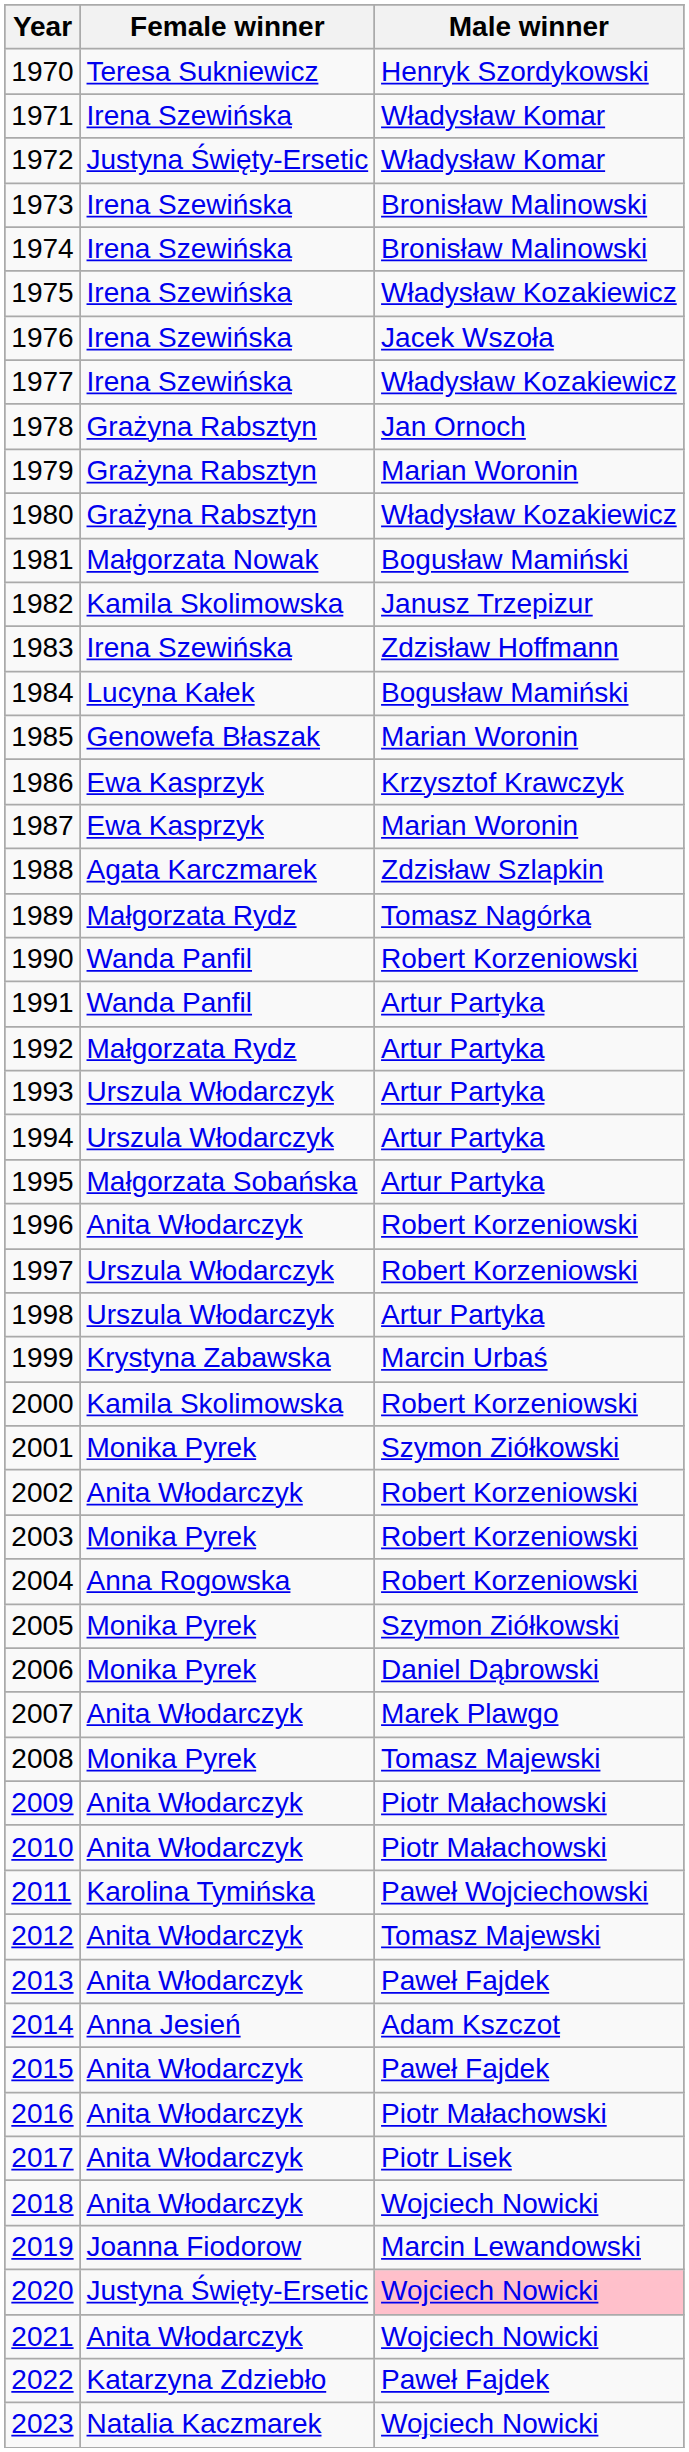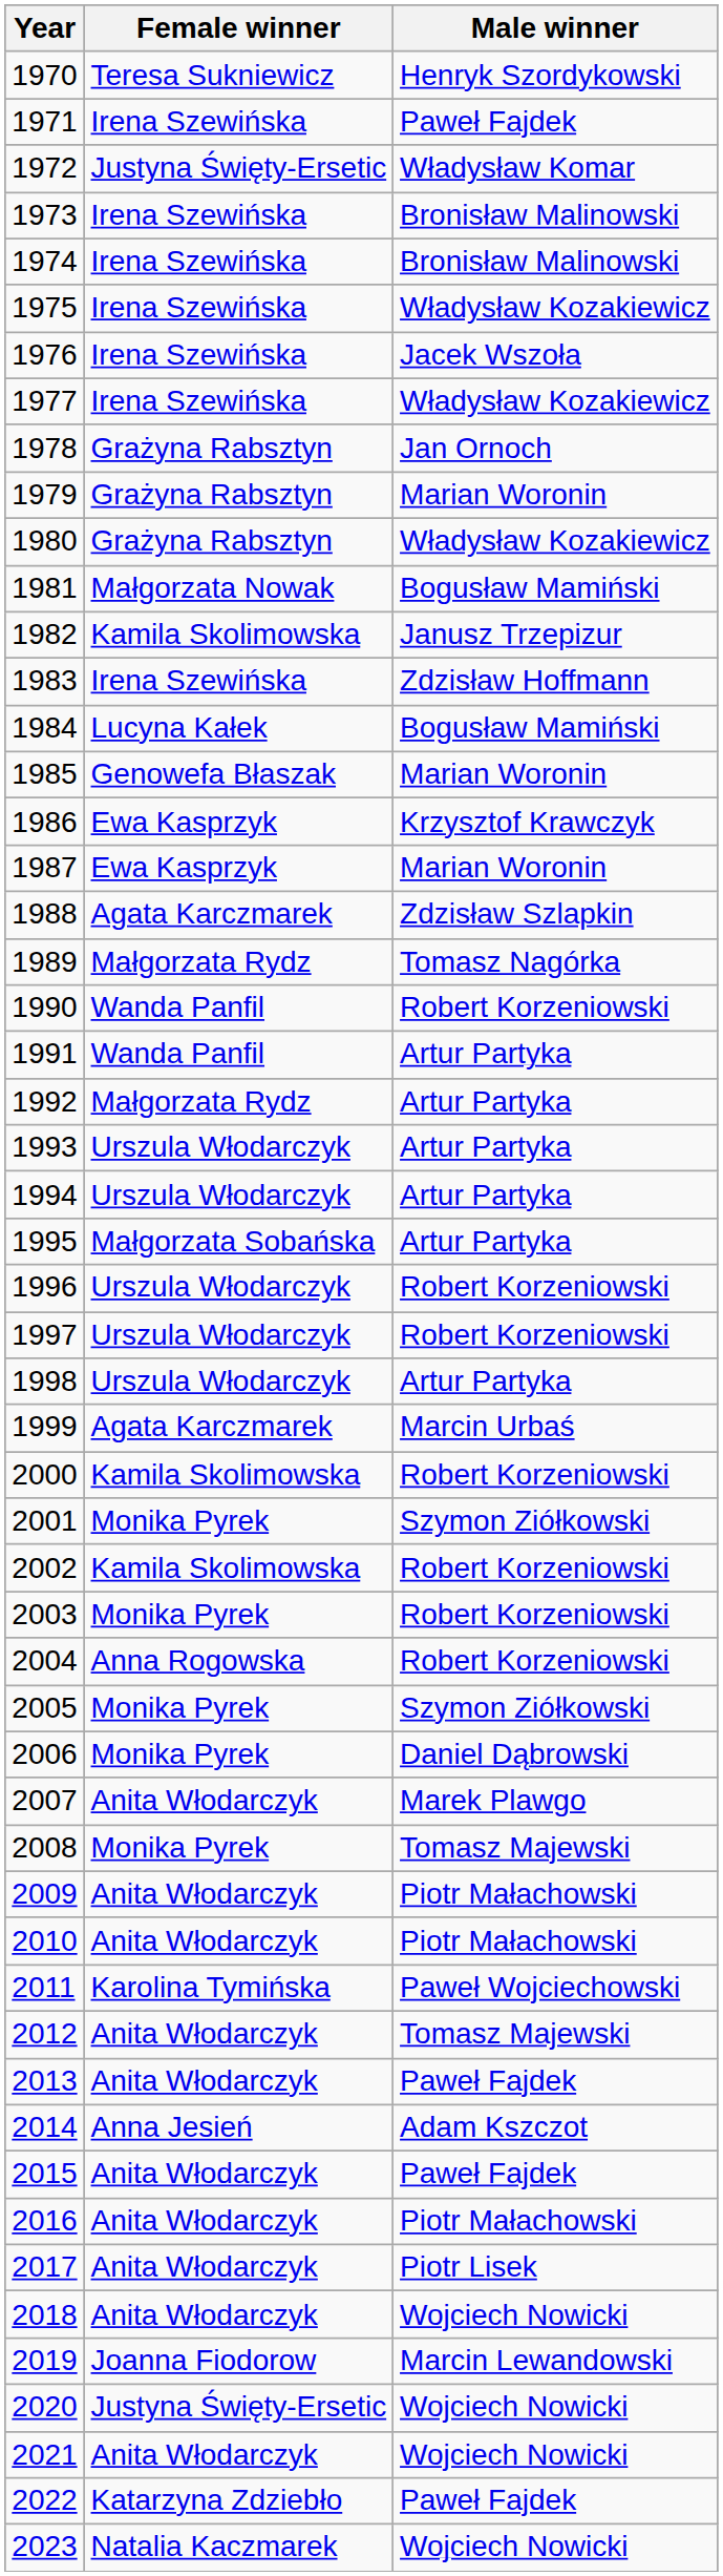1971 | Male winner: Władysław Komar -> Paweł Fajdek
1996 | Female winner: Anita Włodarczyk -> Urszula Włodarczyk
1999 | Female winner: Krystyna Zabawska -> Agata Karczmarek
2002 | Female winner: Anita Włodarczyk -> Kamila Skolimowska
2020 | Male winner: pink background -> no background
